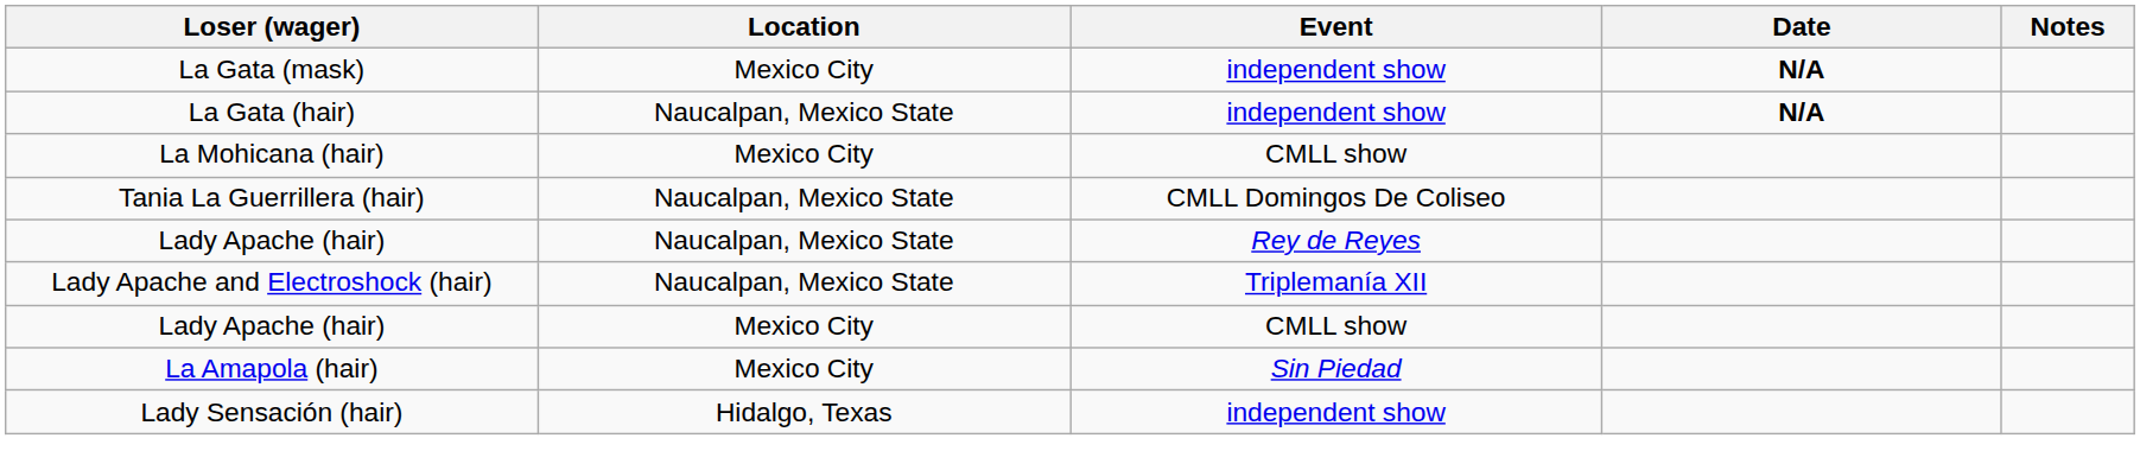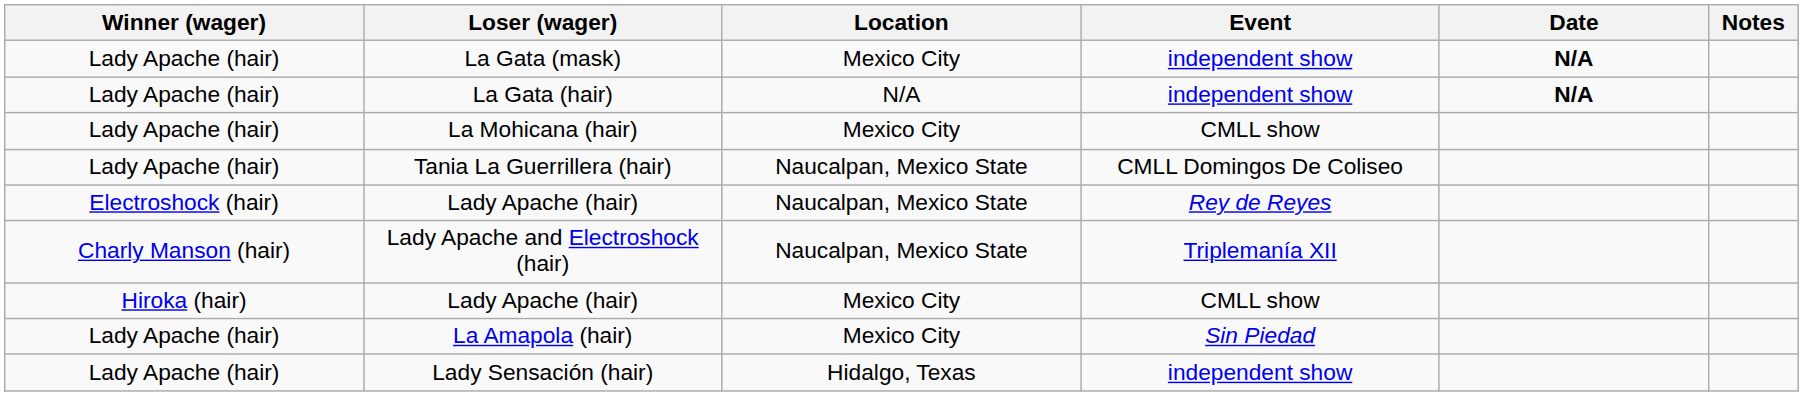+ column: Winner (wager) | Lady Apache (hair) | Lady Apache (hair) | Lady Apache (hair) | Lady Apache (hair) | Electroshock (hair) | Charly Manson (hair) | Hiroka (hair) | Lady Apache (hair) | Lady Apache (hair)
La Gata (hair) | Location: Naucalpan, Mexico State -> N/A
